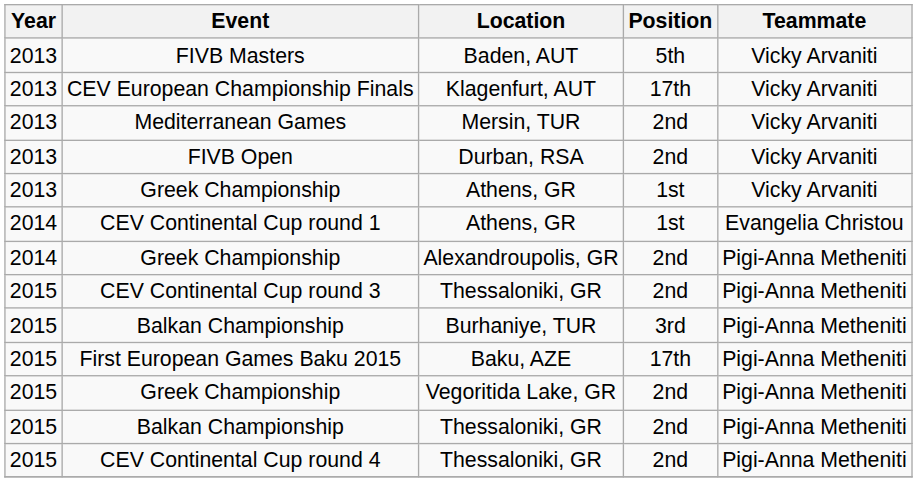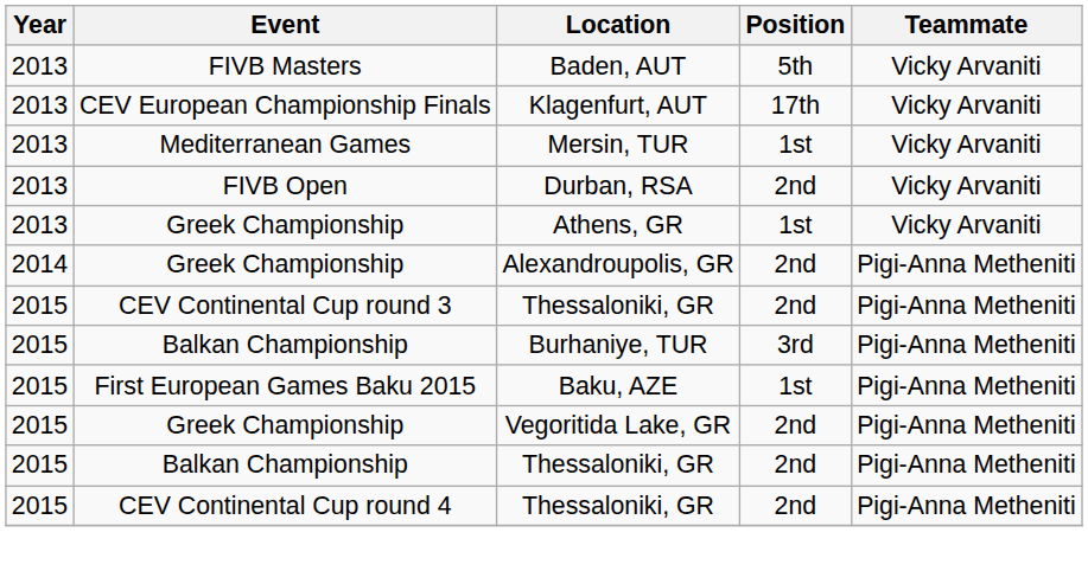Mediterranean Games | Position: 2nd -> 1st
- row: 2014 | CEV Continental Cup round 1 | Athens, GR | 1st | Evangelia Christou
First European Games Baku 2015 | Position: 17th -> 1st
